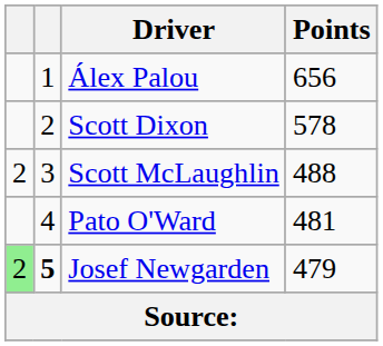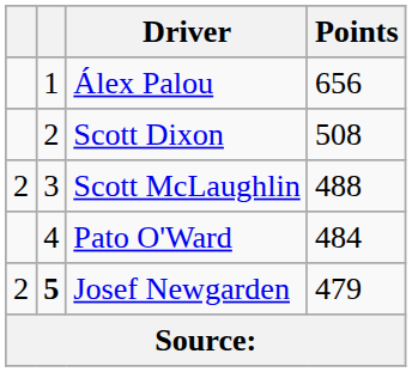Scott Dixon | Points: 578 -> 508
Pato O'Ward | Points: 481 -> 484
Josef Newgarden | column 1: lightgreen background -> no background
